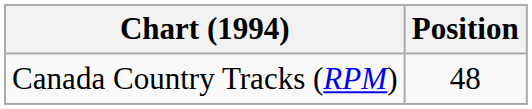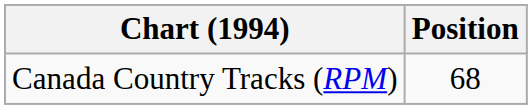Canada Country Tracks (RPM) | Position: 48 -> 68
